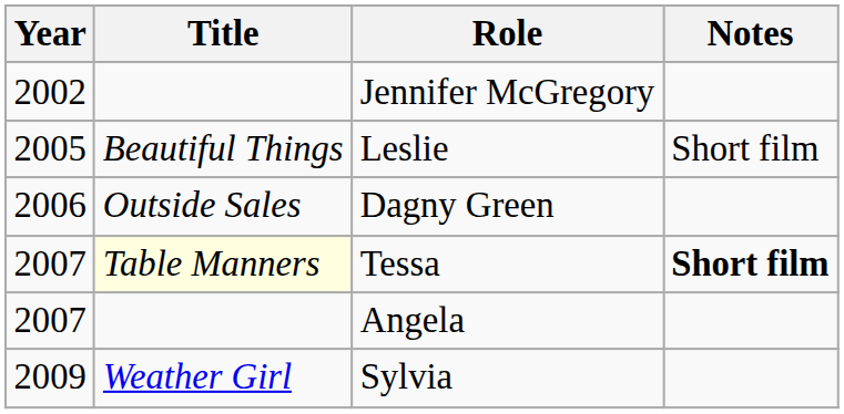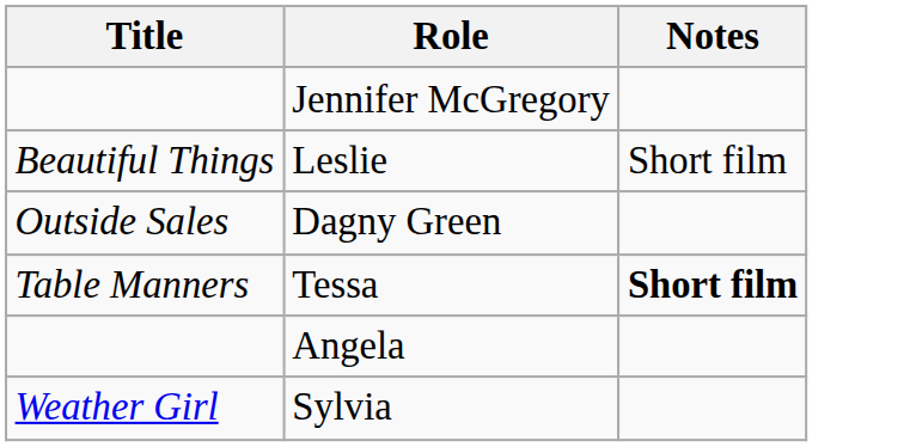- column: Year | 2002 | 2005 | 2006 | 2007 | 2007 | 2009
Tessa | Title: lightyellow background -> no background
